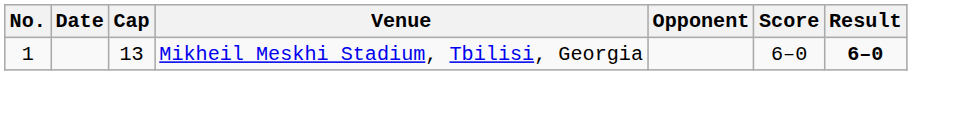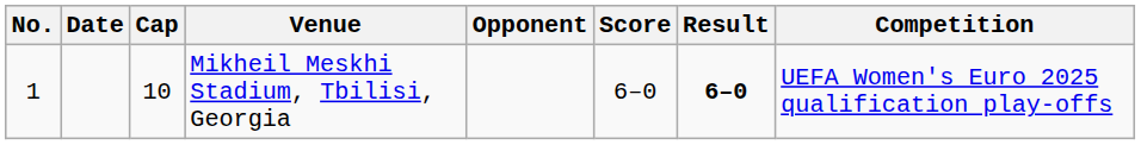+ column: Competition | UEFA Women's Euro 2025 qualification play-offs
Mikheil Meskhi Stadium, Tbilisi, Georgia | Cap: 13 -> 10
